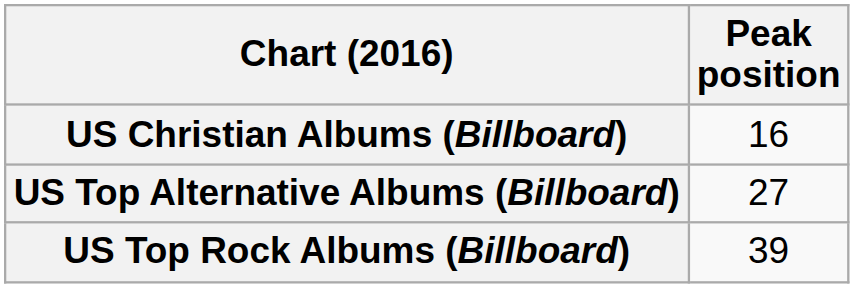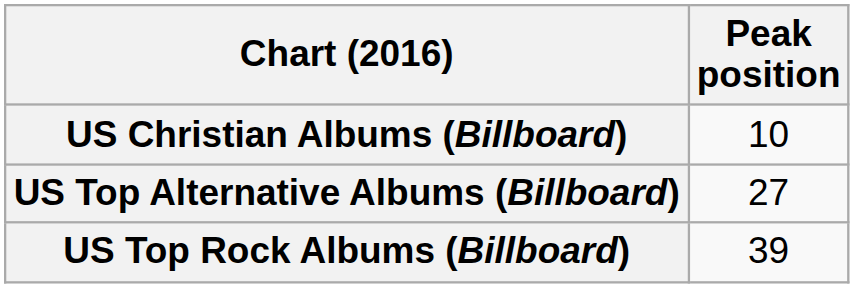US Christian Albums (Billboard) | Peak position: 16 -> 10
